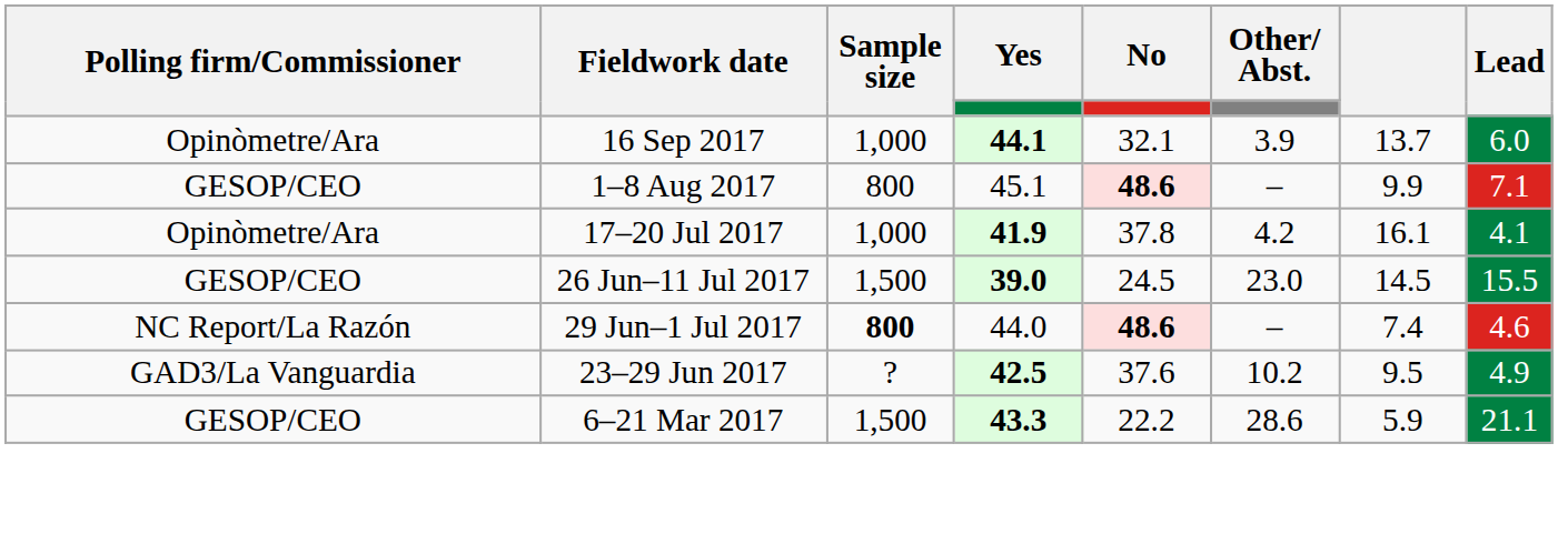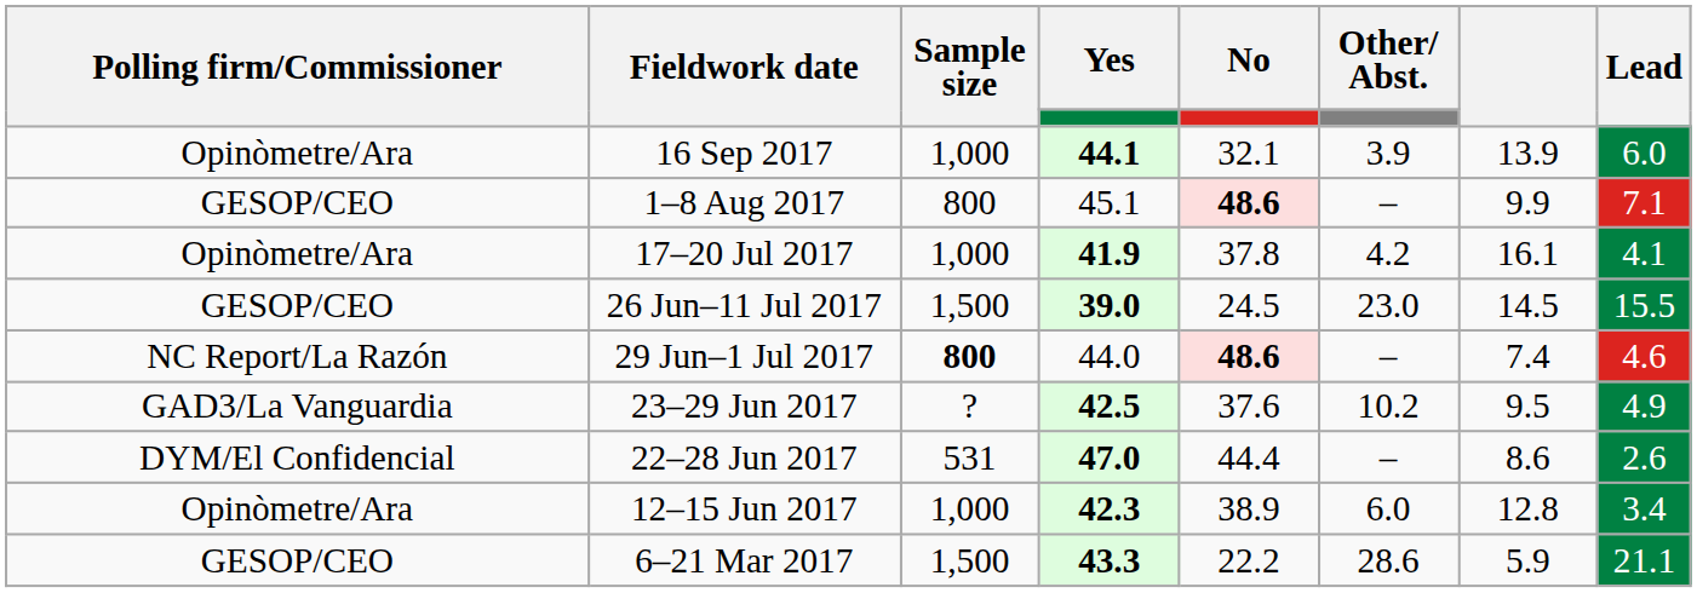16 Sep 2017 | column 7: 13.7 -> 13.9
+ row: DYM/El Confidencial | 22–28 Jun 2017 | 531 | 47.0 | 44.4 | – | 8.6 | 2.6
+ row: Opinòmetre/Ara | 12–15 Jun 2017 | 1,000 | 42.3 | 38.9 | 6.0 | 12.8 | 3.4
